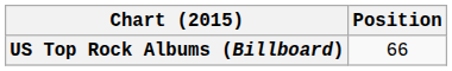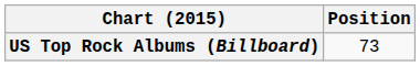US Top Rock Albums (Billboard) | Position: 66 -> 73
